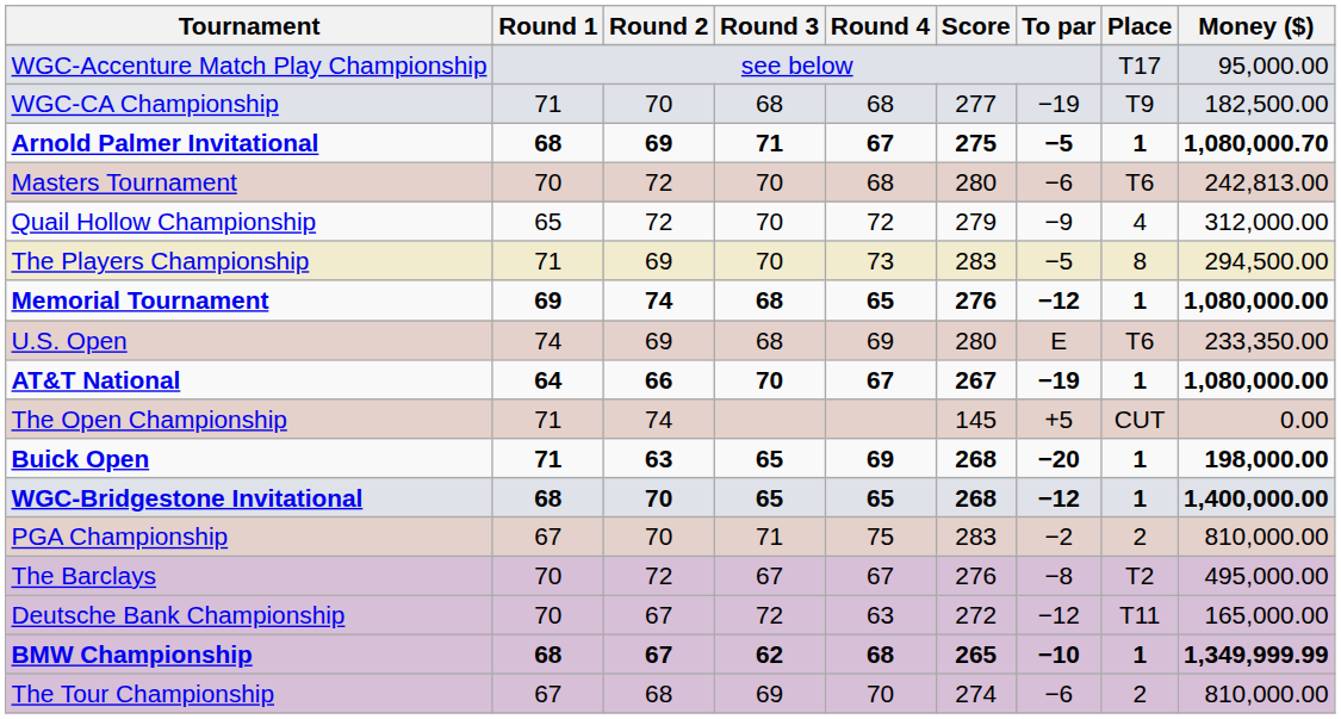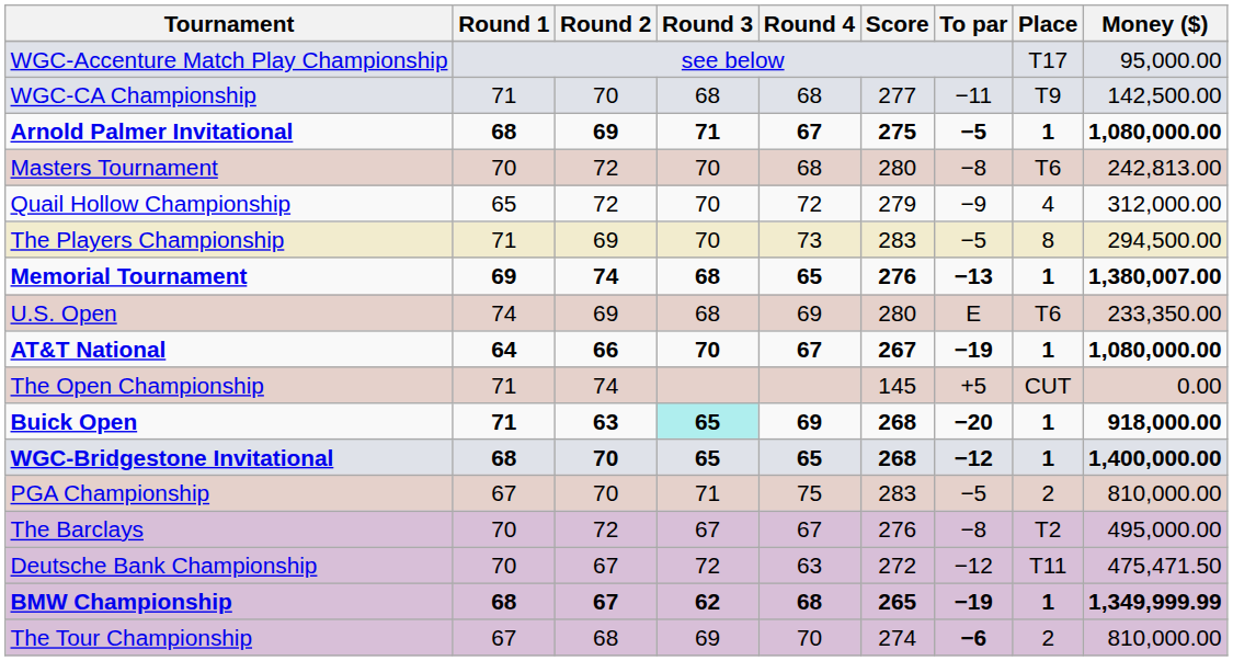WGC-CA Championship | To par: −19 -> −11
WGC-CA Championship | Money ($): 182,500.00 -> 142,500.00
Arnold Palmer Invitational | Money ($): 1,080,000.70 -> 1,080,000.00
Masters Tournament | To par: −6 -> −8
Memorial Tournament | To par: −12 -> −13
Memorial Tournament | Money ($): 1,080,000.00 -> 1,380,007.00
Buick Open | Round 3: no background -> paleturquoise background
Buick Open | Money ($): 198,000.00 -> 918,000.00
PGA Championship | To par: −2 -> −5
Deutsche Bank Championship | Money ($): 165,000.00 -> 475,471.50
BMW Championship | To par: −10 -> −19
The Tour Championship | To par: normal -> bold
